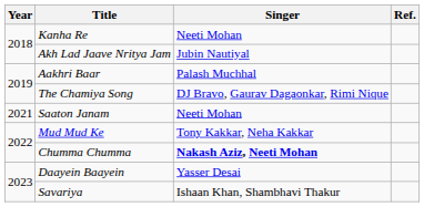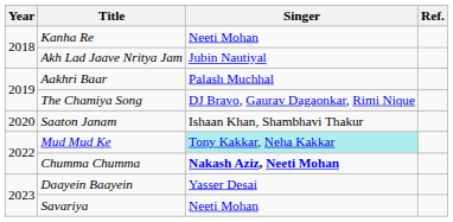Saaton Janam | Year: 2021 -> 2020
Saaton Janam | Singer: Neeti Mohan -> Ishaan Khan, Shambhavi Thakur
Mud Mud Ke | Singer: no background -> paleturquoise background
Savariya | Singer: Ishaan Khan, Shambhavi Thakur -> Neeti Mohan
